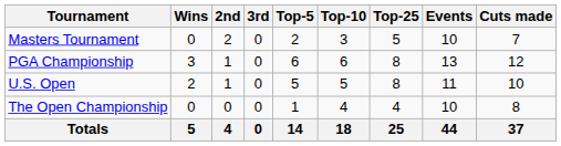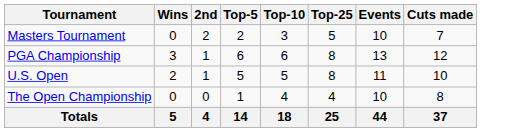- column: 3rd | 0 | 0 | 0 | 0 | 0
